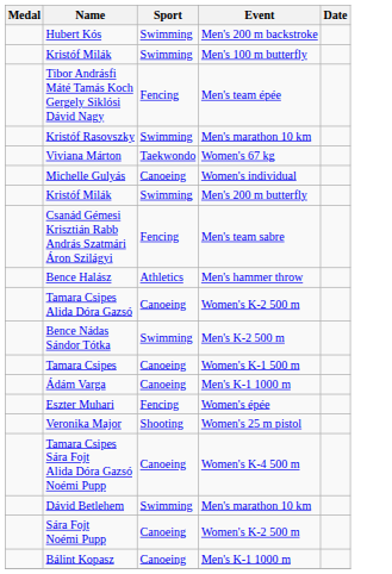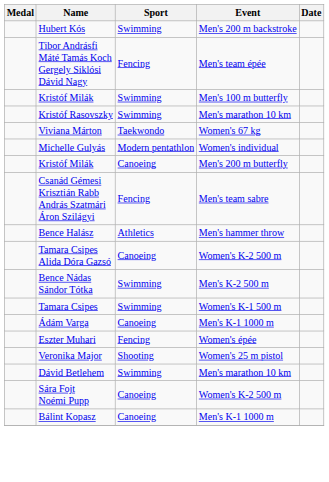rows swapped: Tibor Andrásfi Máté Tamás Koch Gergely Siklósi Dávid Nagy <-> Kristóf Milák / Men's 100 m butterfly
Michelle Gulyás | Sport: Canoeing -> Modern pentathlon
Kristóf Milák / Men's 200 m butterfly | Sport: Swimming -> Canoeing
Tamara Csipes | Sport: Canoeing -> Swimming
- row: Tamara Csipes Sára Fojt Alida Dóra Gazsó Noémi Pupp | Canoeing | Women's K-4 500 m
